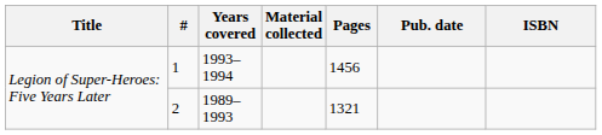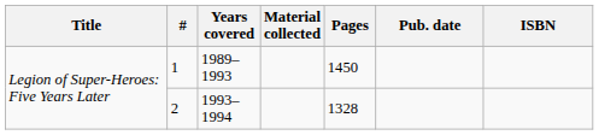1 | Years covered: 1993–1994 -> 1989–1993
1 | Pages: 1456 -> 1450
2 | Years covered: 1989–1993 -> 1993–1994
2 | Pages: 1321 -> 1328
